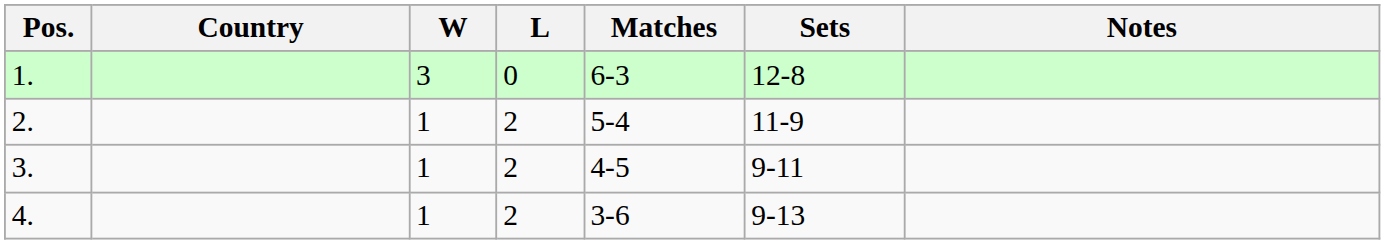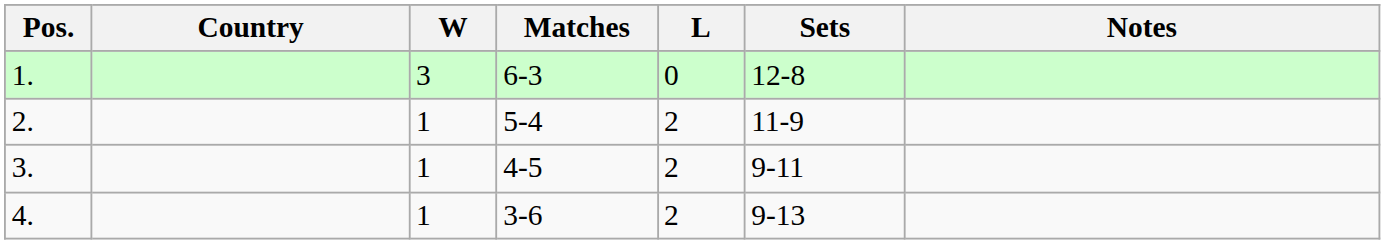columns swapped: L <-> Matches
